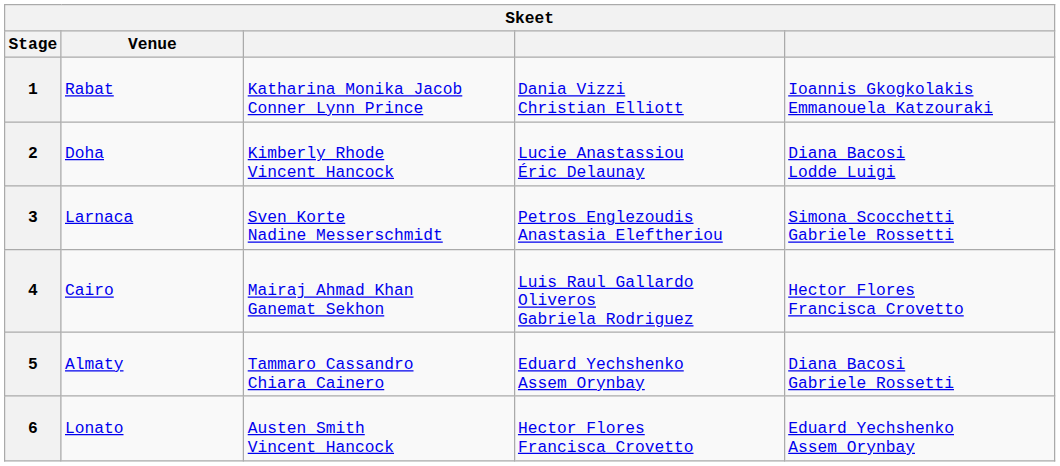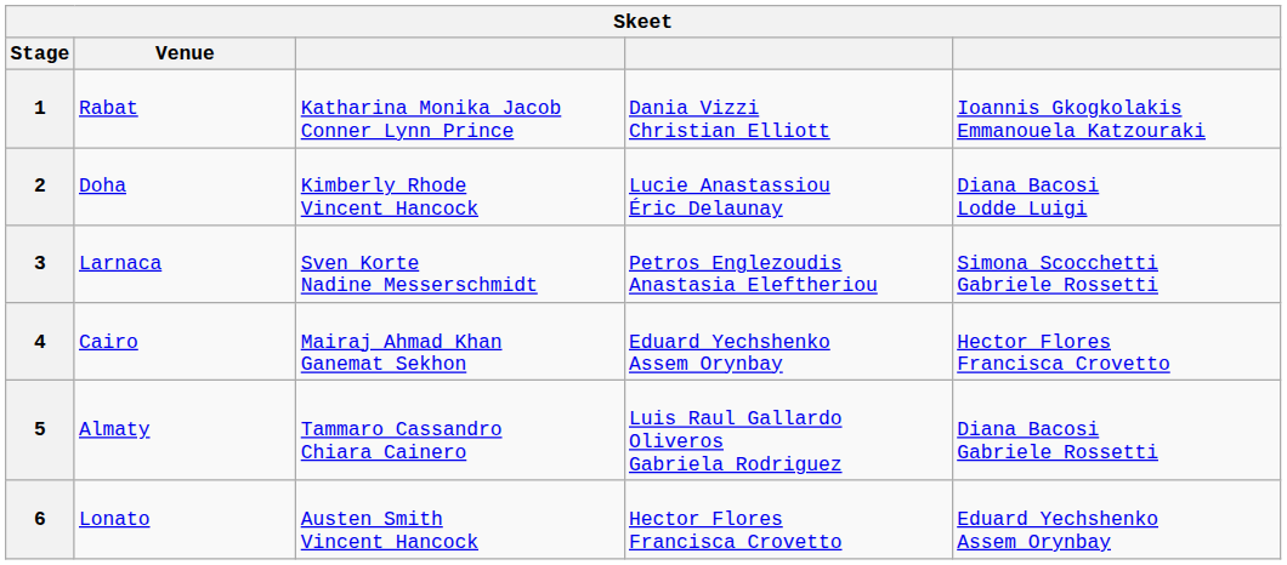4 | column 4: Luis Raul Gallardo Oliveros Gabriela Rodriguez -> Eduard Yechshenko Assem Orynbay
5 | column 4: Eduard Yechshenko Assem Orynbay -> Luis Raul Gallardo Oliveros Gabriela Rodriguez
